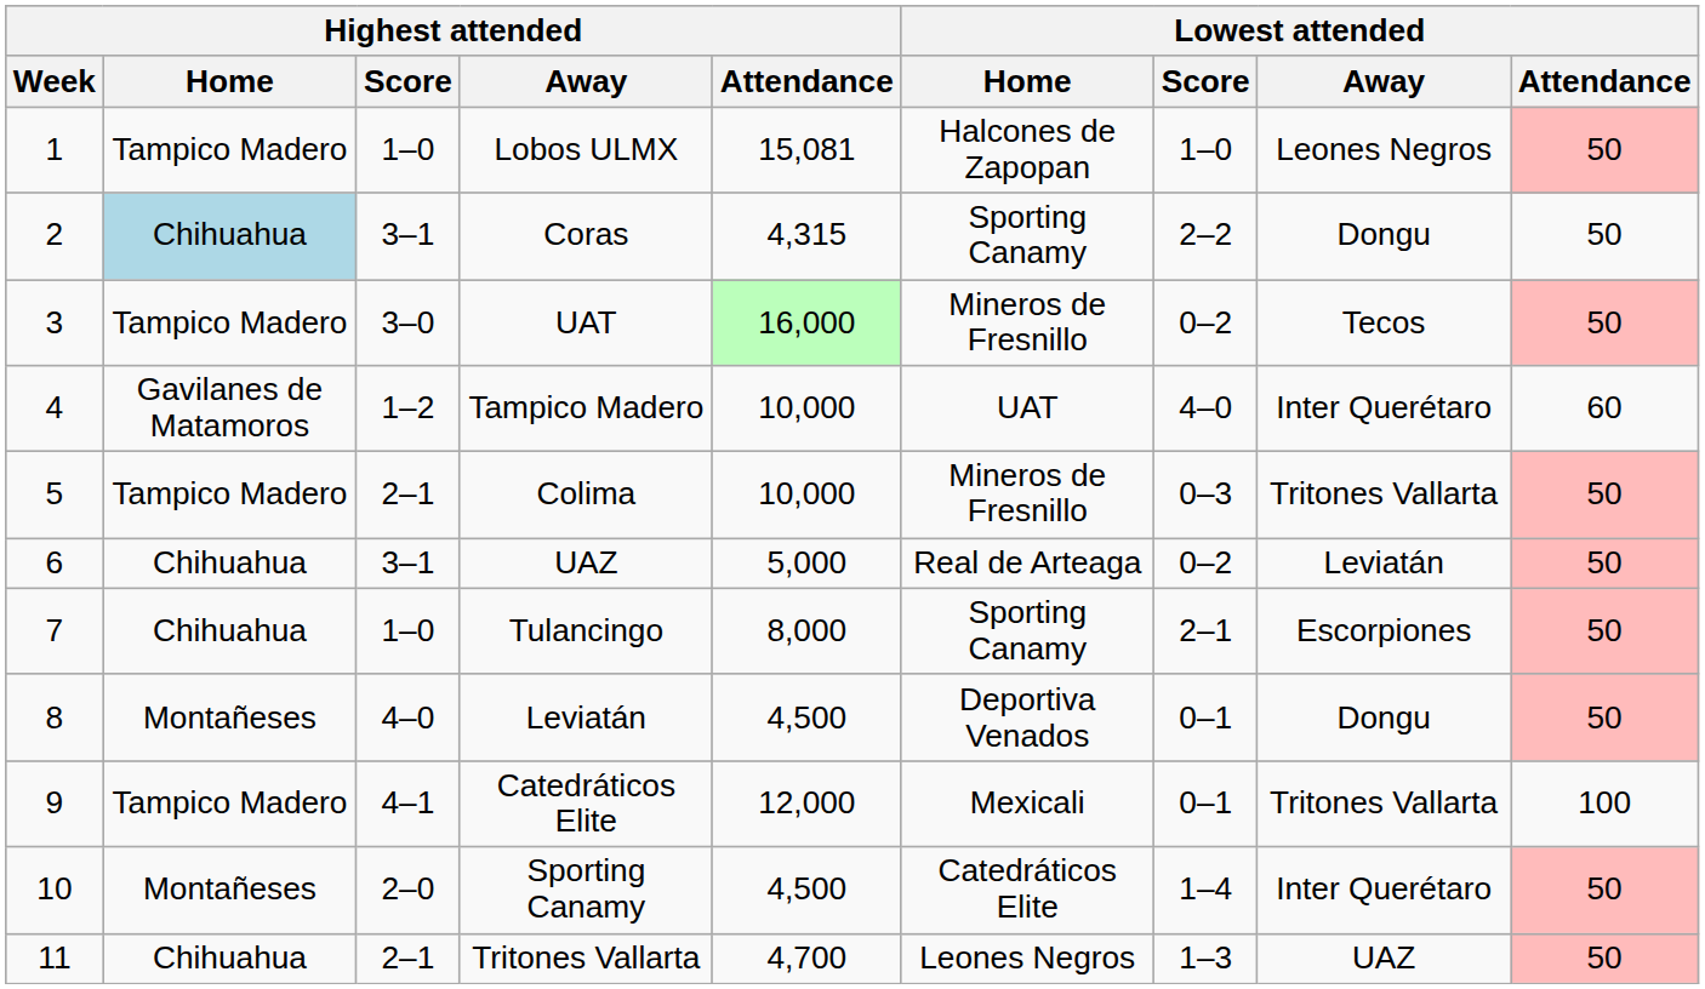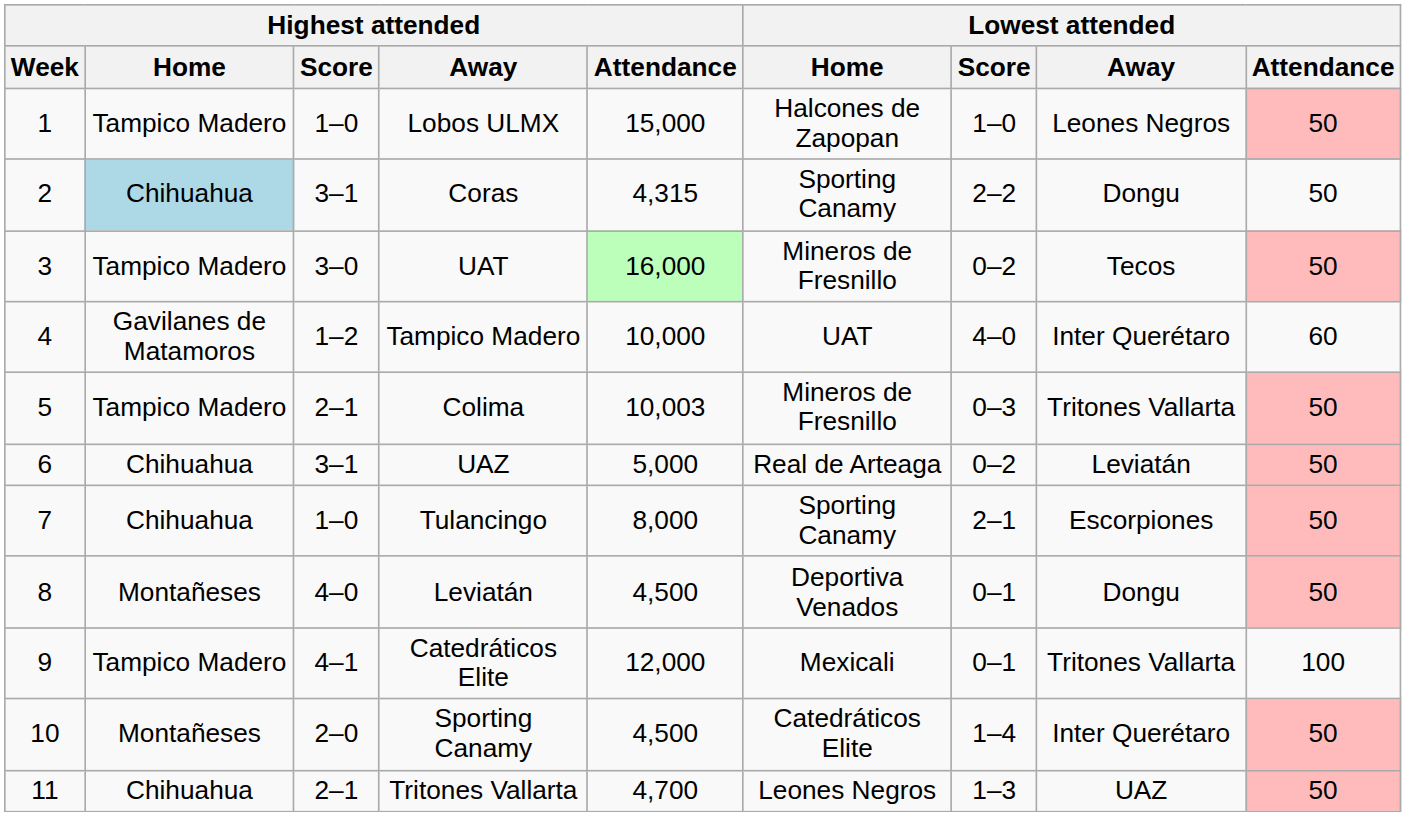Lobos ULMX | Highest attended / Attendance: 15,081 -> 15,000
Colima | Highest attended / Attendance: 10,000 -> 10,003
